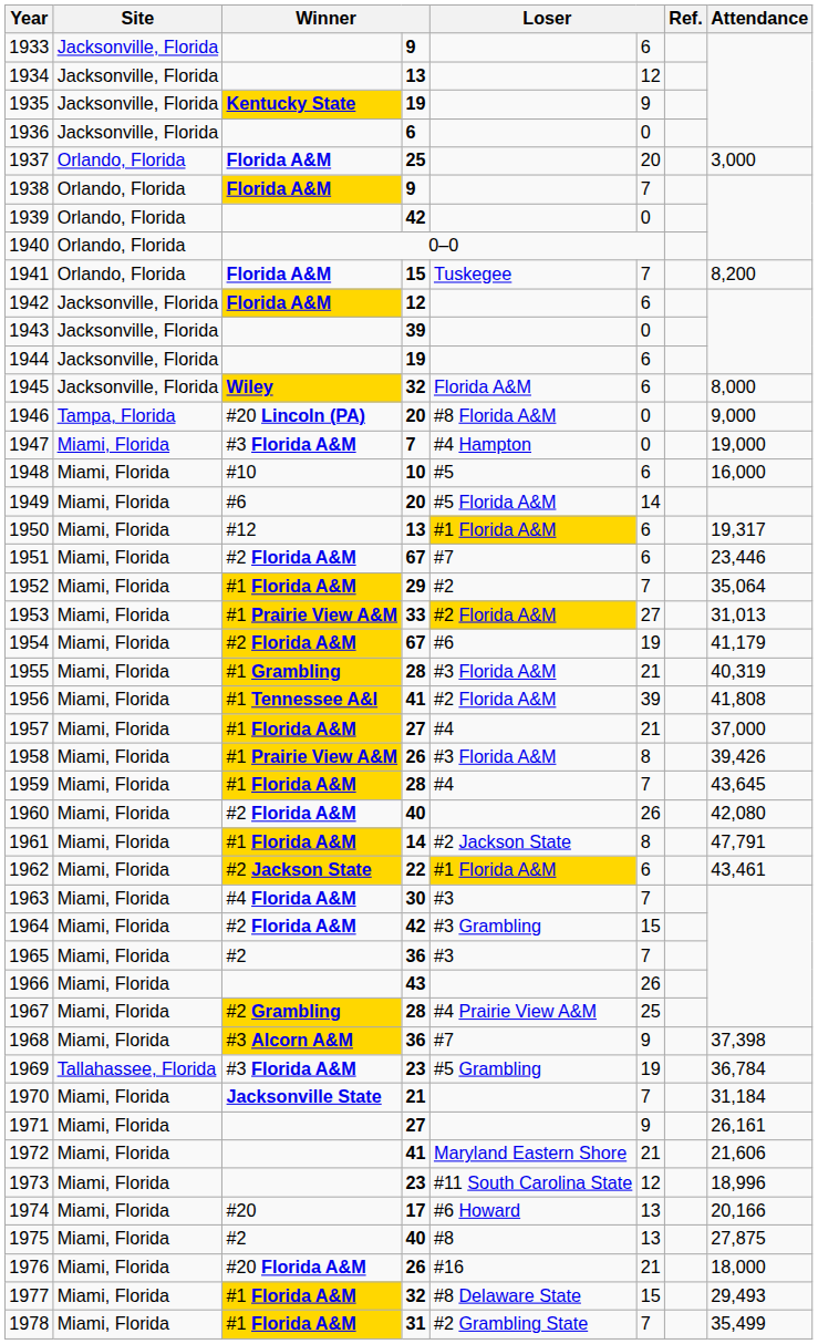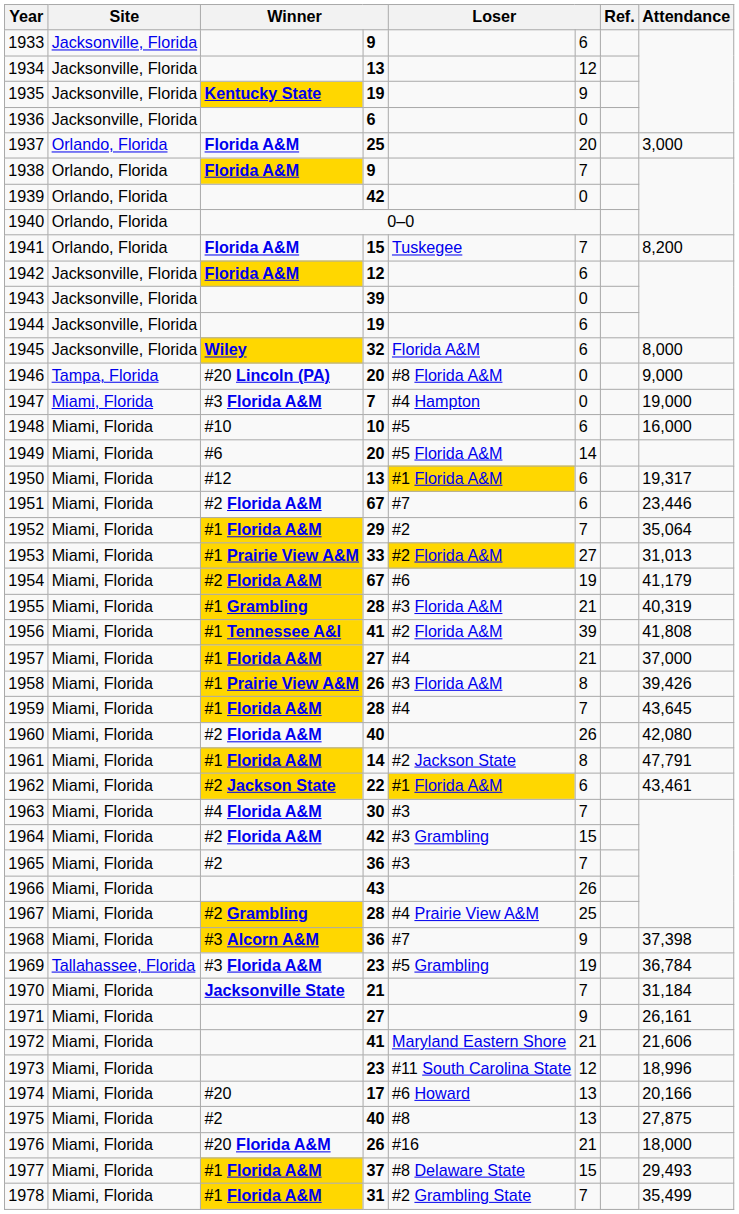1977 | column 4: 32 -> 37
